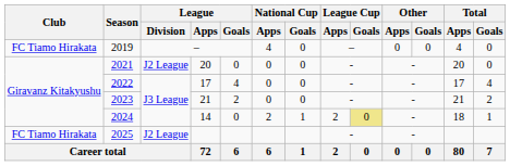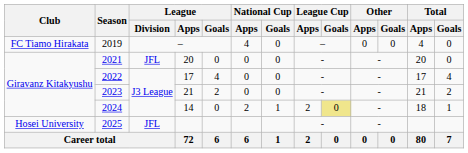2021 | League / Division: J2 League -> JFL
2025 | Club: FC Tiamo Hirakata -> Hosei University
2025 | League / Division: J2 League -> JFL
